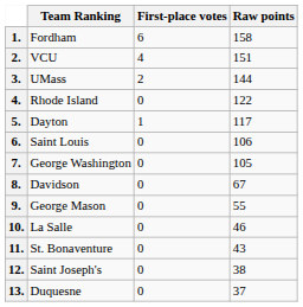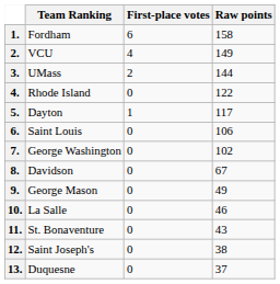2. | Raw points: 151 -> 149
7. | Raw points: 105 -> 102
9. | Raw points: 55 -> 49
